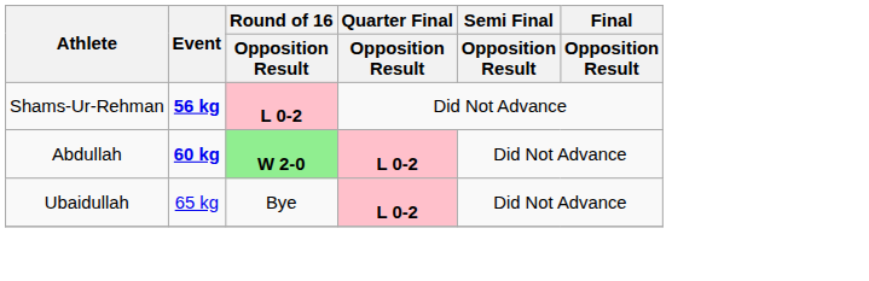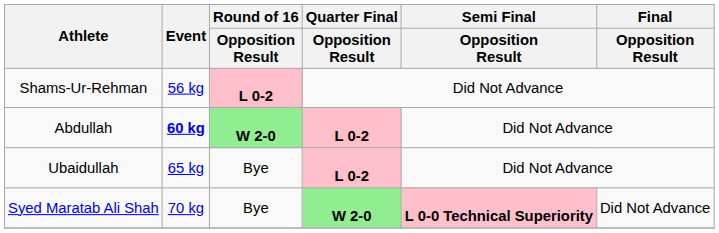Shams-Ur-Rehman | Event: bold -> normal
+ row: Syed Maratab Ali Shah | 70 kg | Bye | W 2-0 | L 0-0 Technical Superiority | Did Not Advance
